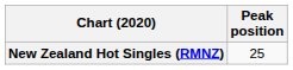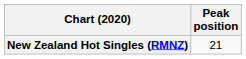New Zealand Hot Singles (RMNZ) | Peak position: 25 -> 21
